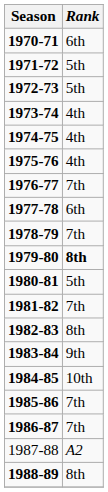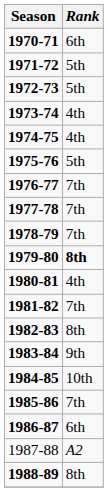1975-76 | Rank: 4th -> 5th
1977-78 | Rank: 6th -> 7th
1980-81 | Rank: 5th -> 4th
1986-87 | Rank: 7th -> 6th
